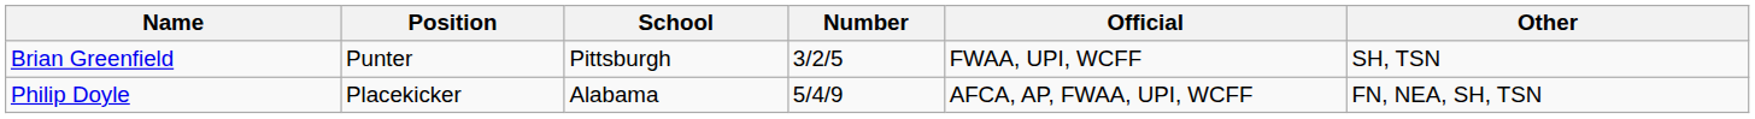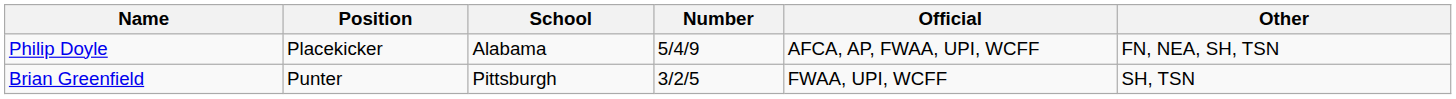rows swapped: Philip Doyle <-> Brian Greenfield
